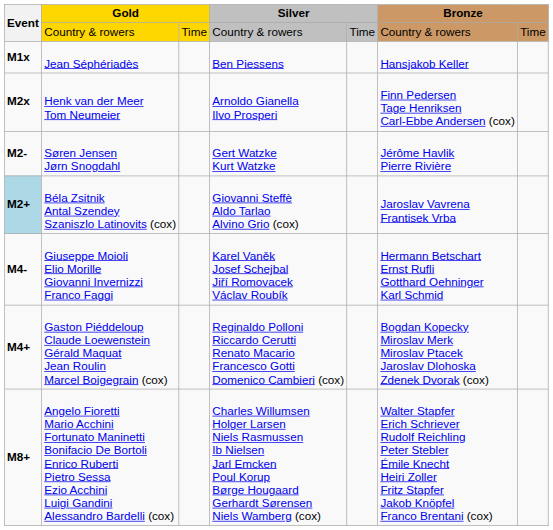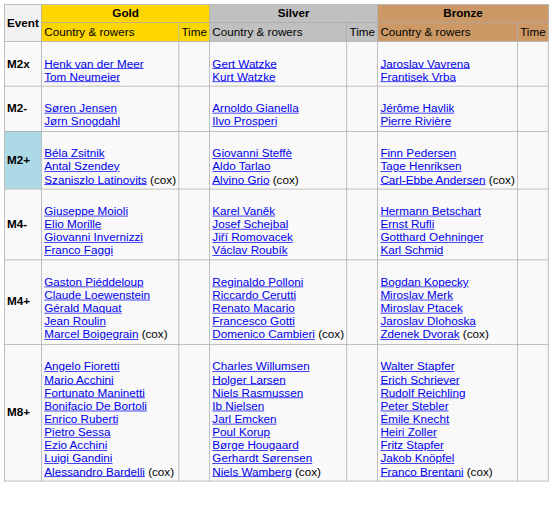- row: M1x | Jean Séphériadès | Ben Piessens | Hansjakob Keller
Henk van der Meer Tom Neumeier | column 4: Arnoldo Gianella Ilvo Prosperi -> Gert Watzke Kurt Watzke
Henk van der Meer Tom Neumeier | column 6: Finn Pedersen Tage Henriksen Carl-Ebbe Andersen (cox) -> Jaroslav Vavrena Frantisek Vrba
Søren Jensen Jørn Snogdahl | column 4: Gert Watzke Kurt Watzke -> Arnoldo Gianella Ilvo Prosperi
Béla Zsitnik Antal Szendey Szaniszlo Latinovits (cox) | column 6: Jaroslav Vavrena Frantisek Vrba -> Finn Pedersen Tage Henriksen Carl-Ebbe Andersen (cox)
